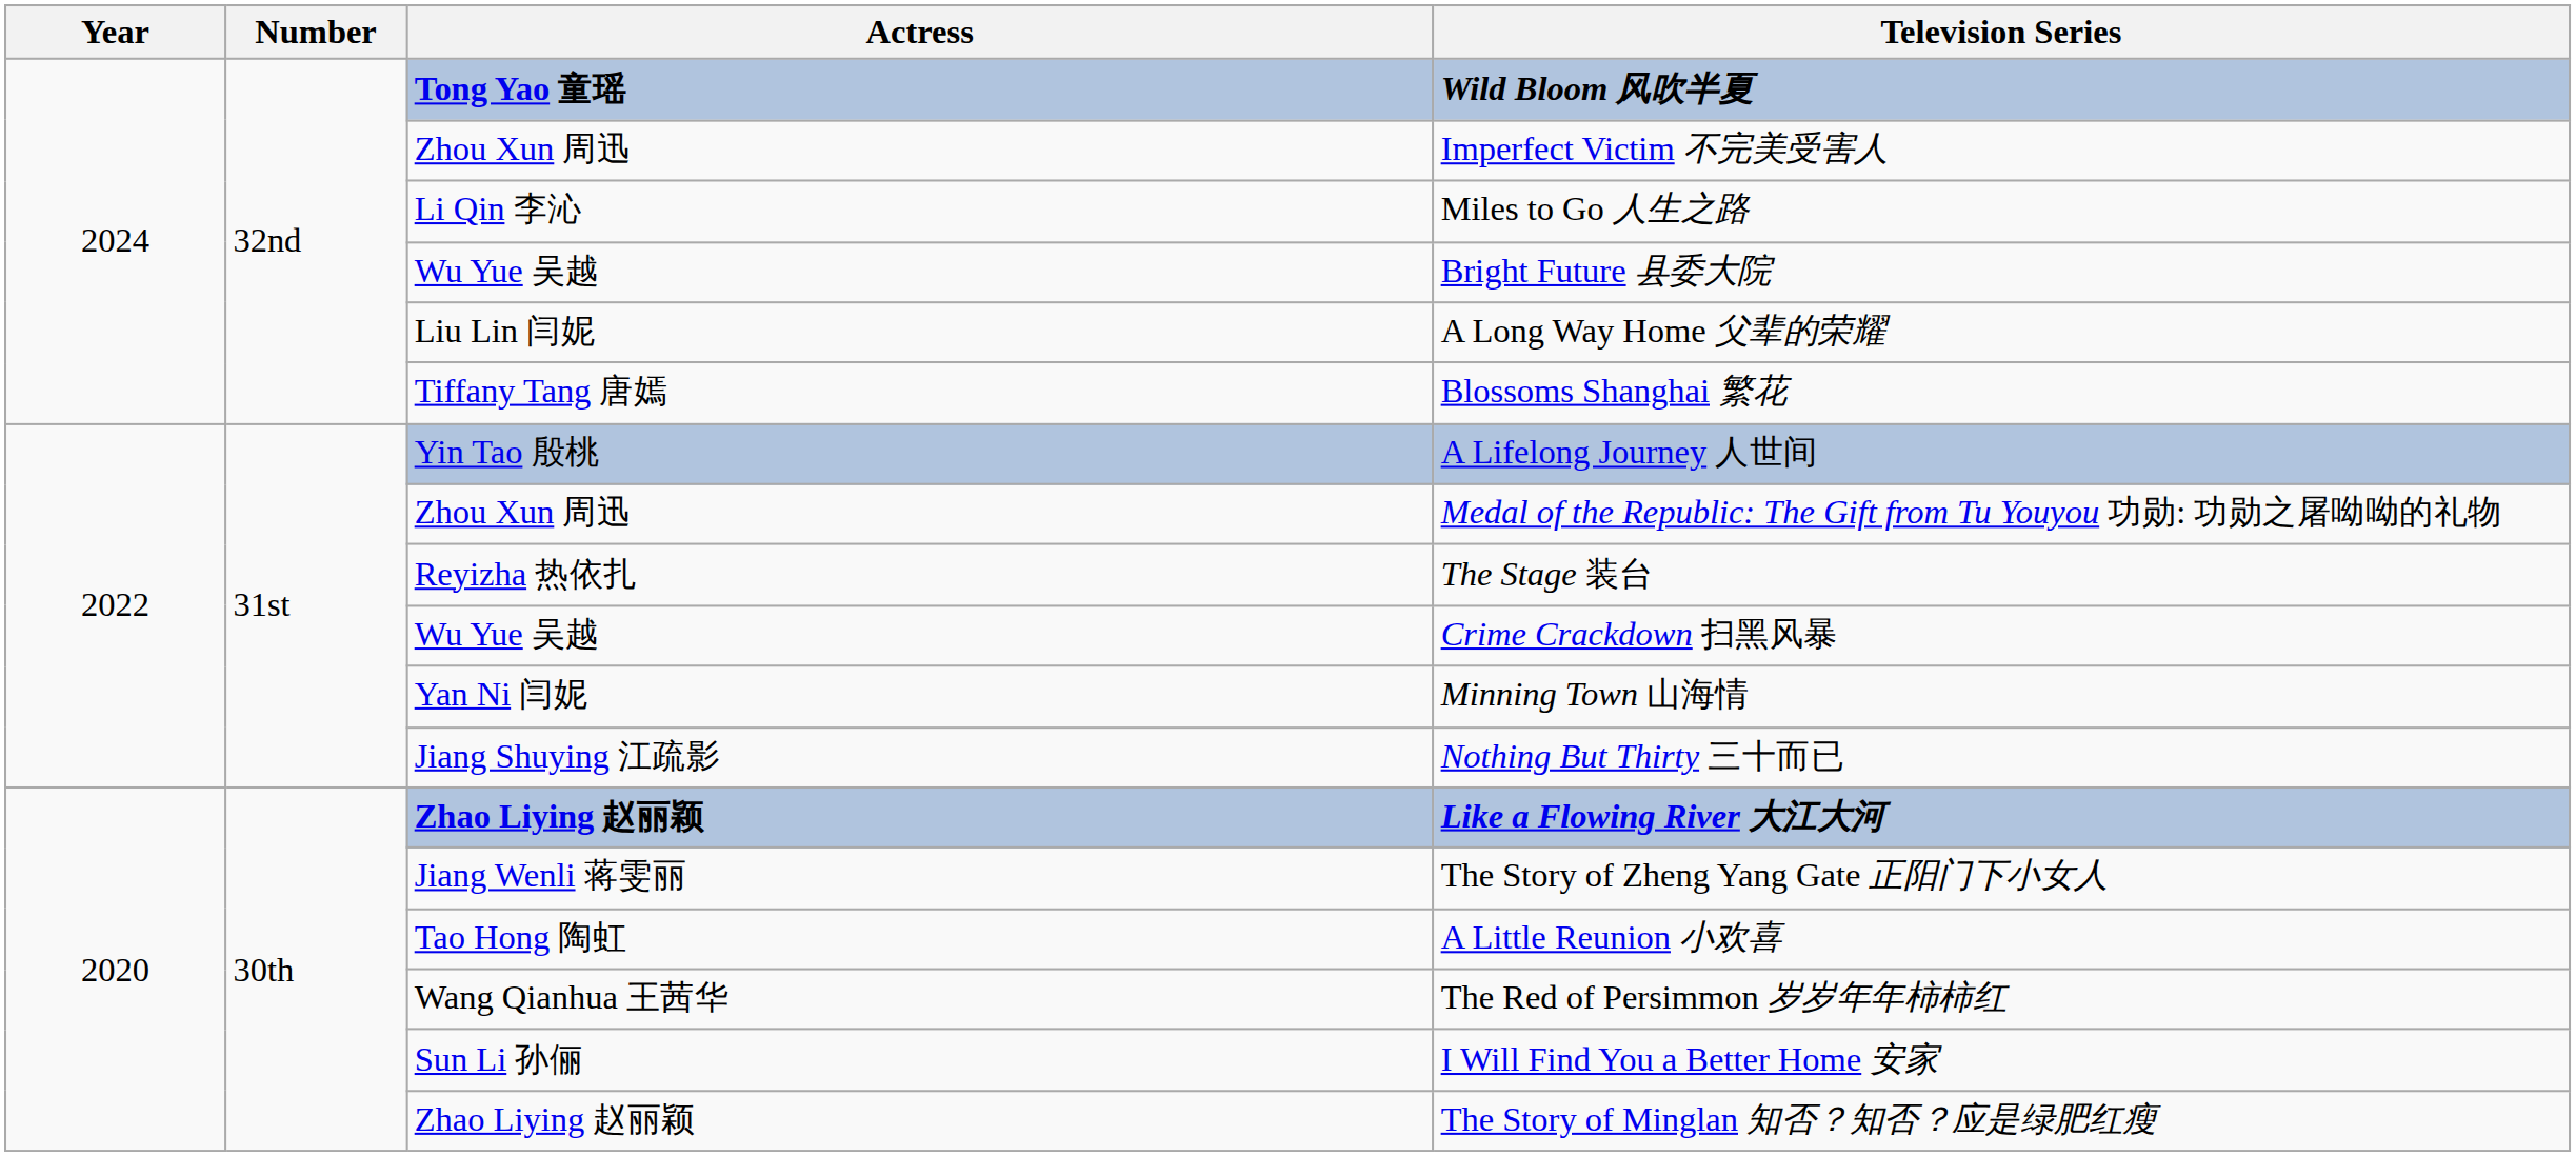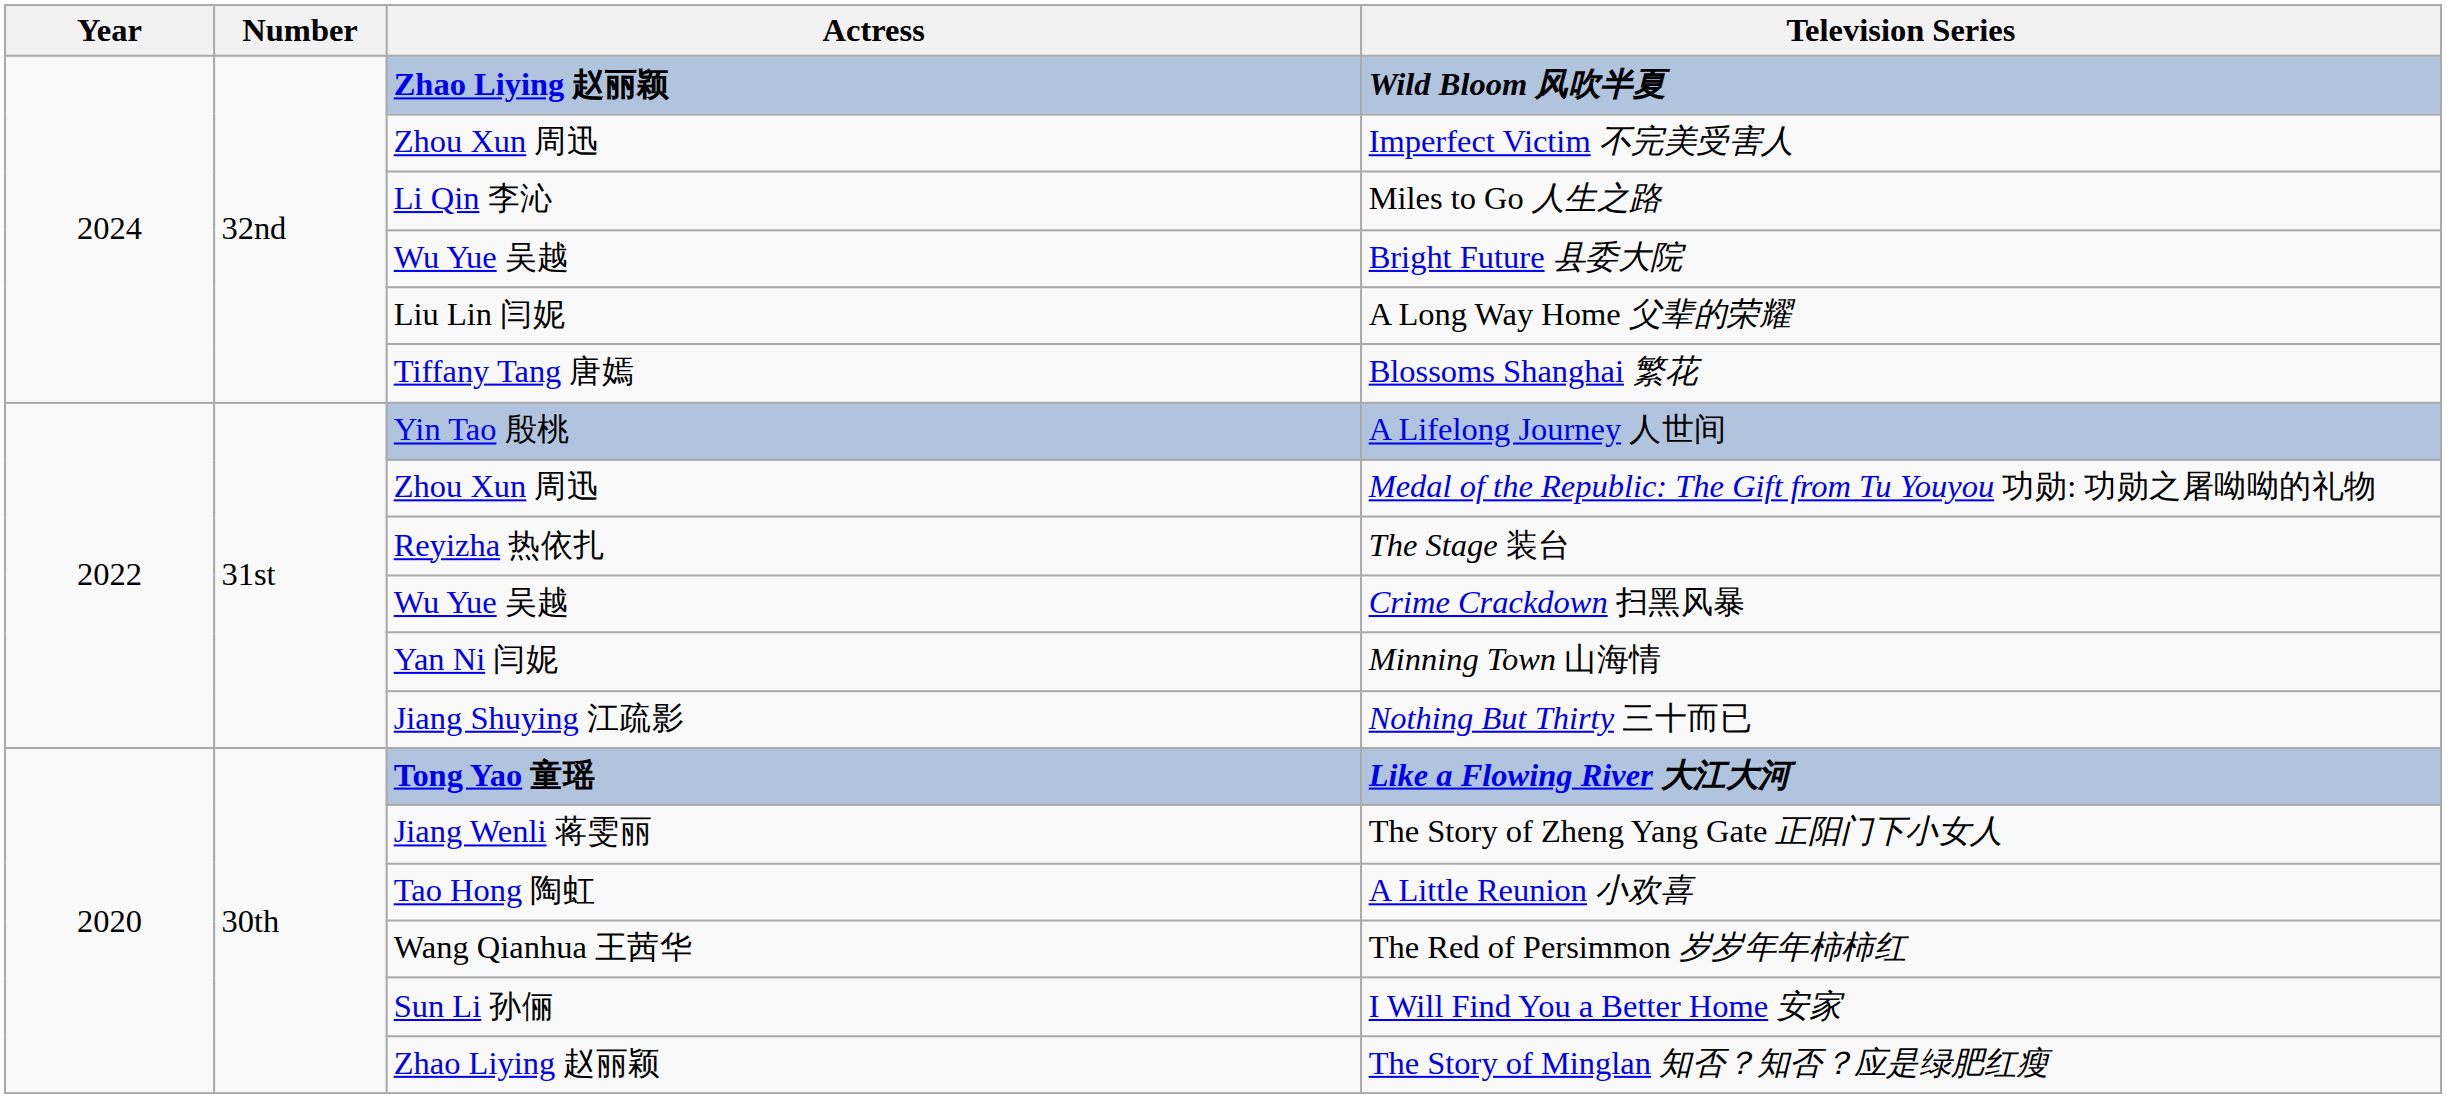Wild Bloom 风吹半夏 | Actress: Tong Yao 童瑶 -> Zhao Liying 赵丽颖
Like a Flowing River 大江大河 | Actress: Zhao Liying 赵丽颖 -> Tong Yao 童瑶
